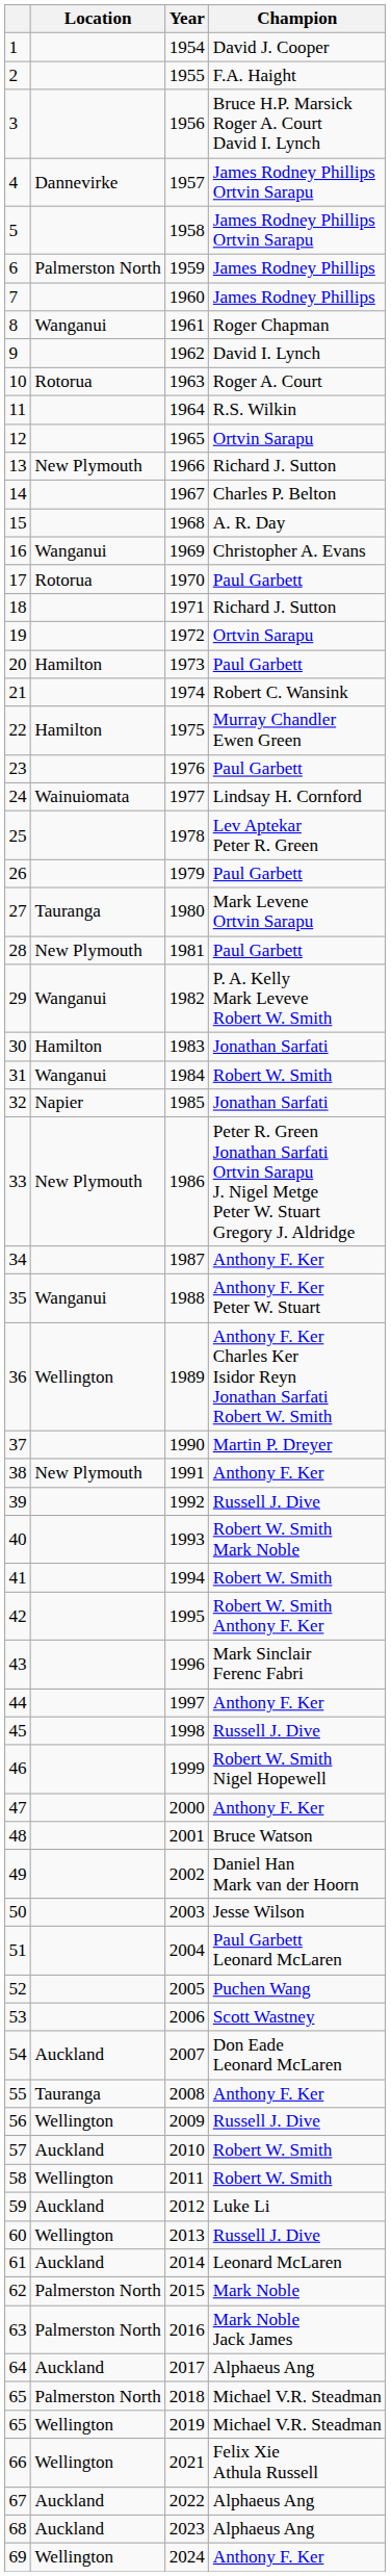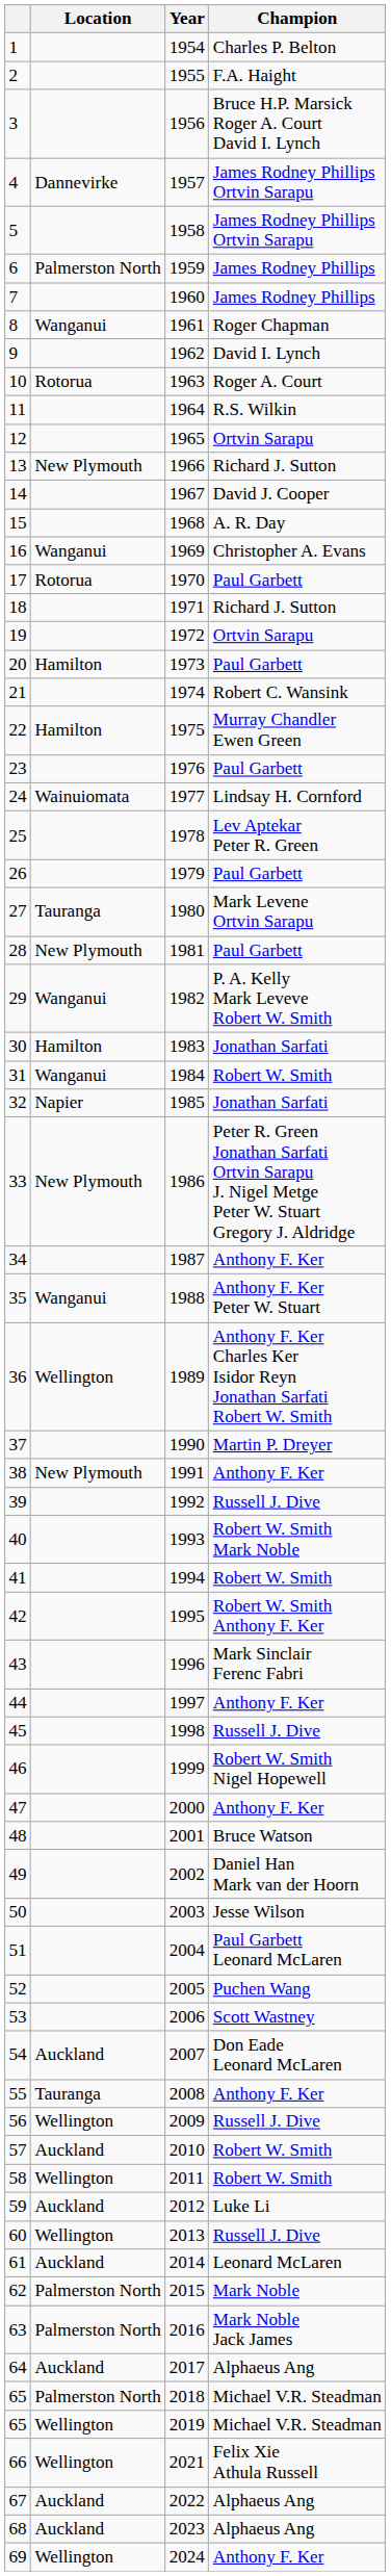1954 | Champion: David J. Cooper -> Charles P. Belton
1967 | Champion: Charles P. Belton -> David J. Cooper
